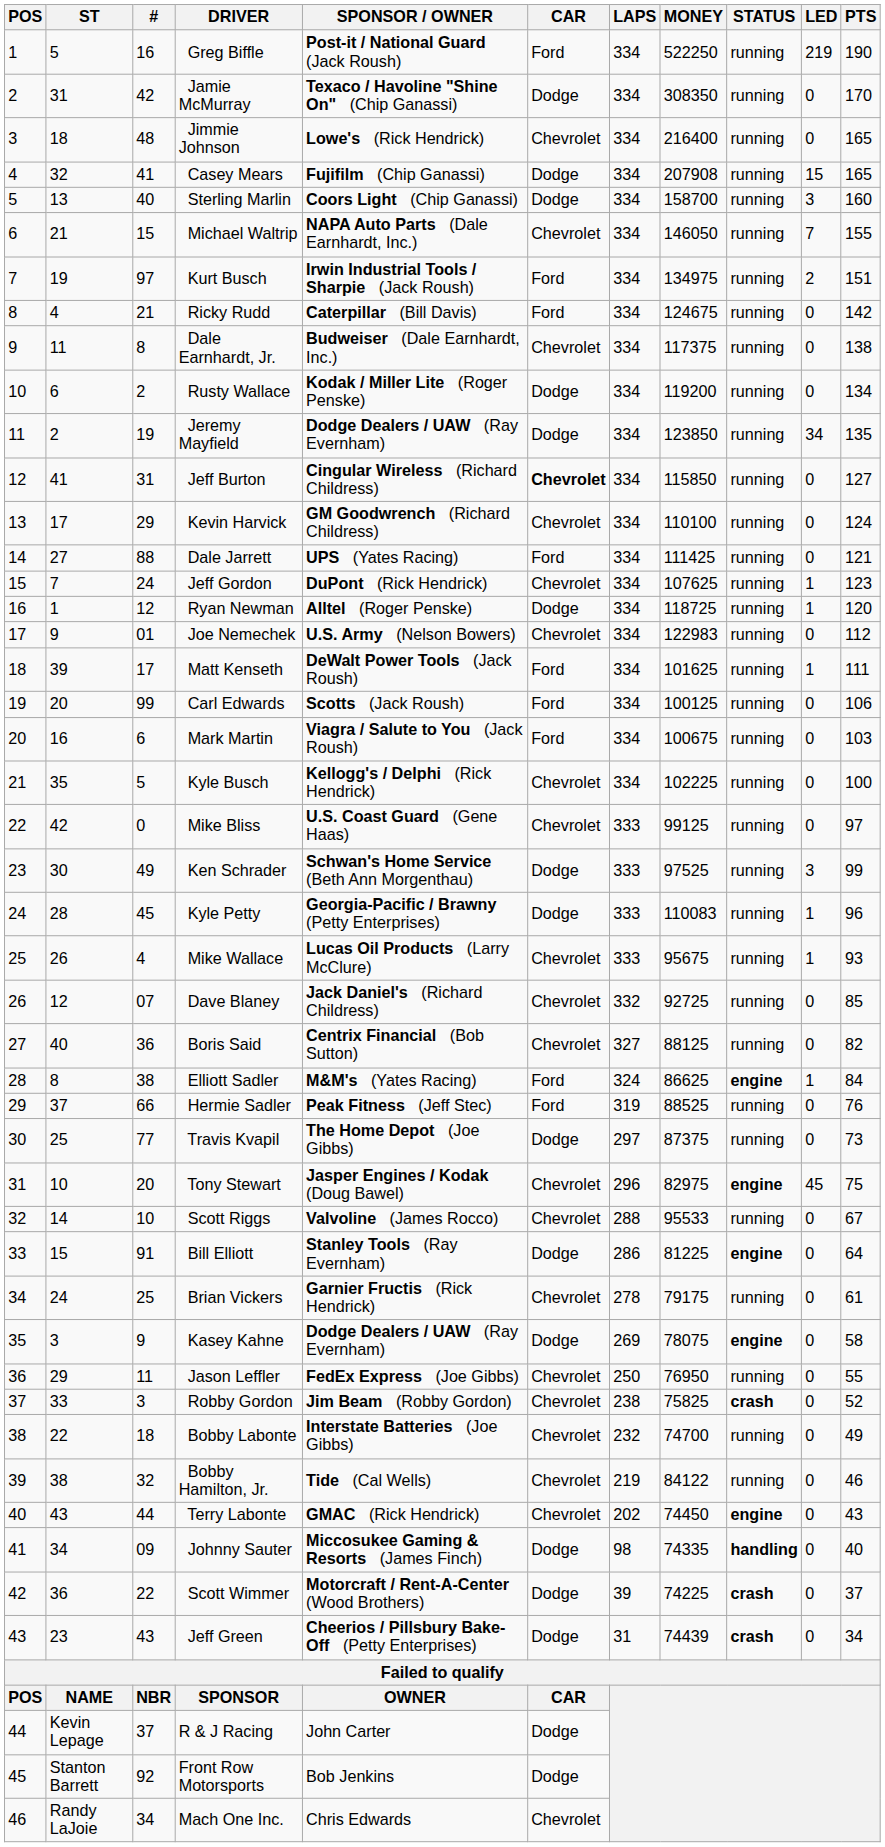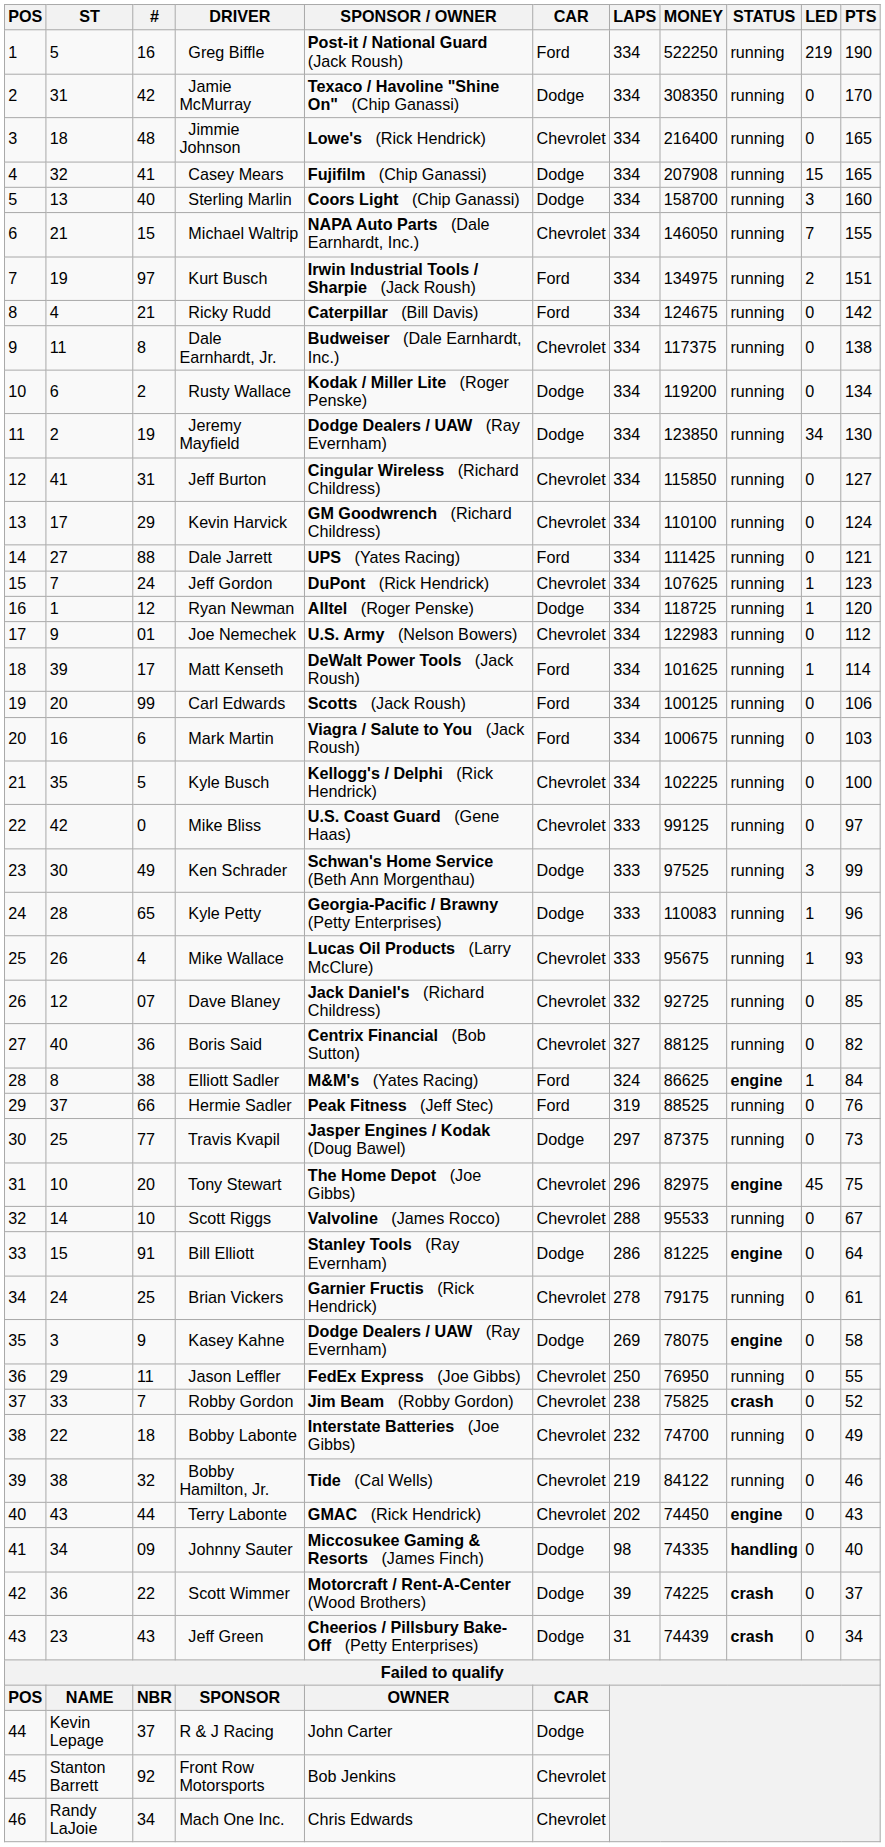Jeremy Mayfield | PTS: 135 -> 130
Jeff Burton | CAR: bold -> normal
Matt Kenseth | PTS: 111 -> 114
Kyle Petty | #: 45 -> 65
Travis Kvapil | SPONSOR / OWNER: The Home Depot (Joe Gibbs) -> Jasper Engines / Kodak (Doug Bawel)
Tony Stewart | SPONSOR / OWNER: Jasper Engines / Kodak (Doug Bawel) -> The Home Depot (Joe Gibbs)
Robby Gordon | #: 3 -> 7
Front Row Motorsports | CAR: Dodge -> Chevrolet
